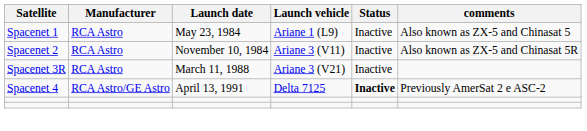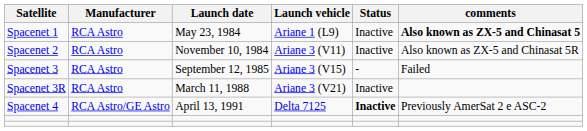Spacenet 1 | comments: normal -> bold
+ row: Spacenet 3 | RCA Astro | September 12, 1985 | Ariane 3 (V15) | - | Failed
